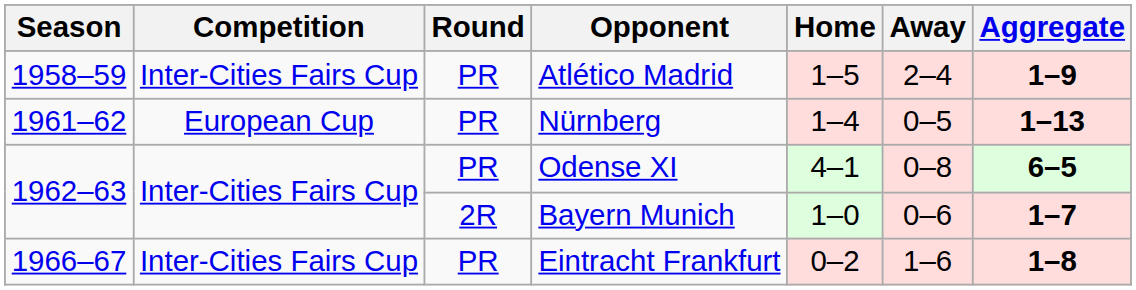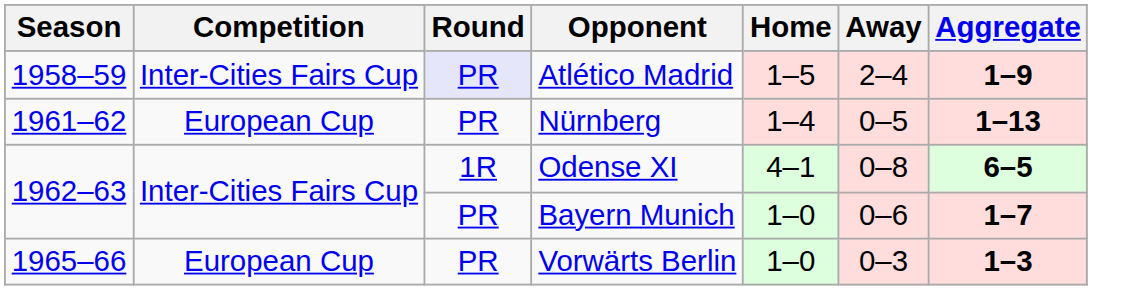Atlético Madrid | Round: no background -> lavender background
Odense XI | Round: PR -> 1R
Bayern Munich | Round: 2R -> PR
+ row: 1965–66 | European Cup | PR | Vorwärts Berlin | 1–0 | 0–3 | 1–3
- row: 1966–67 | Inter-Cities Fairs Cup | PR | Eintracht Frankfurt | 0–2 | 1–6 | 1–8
